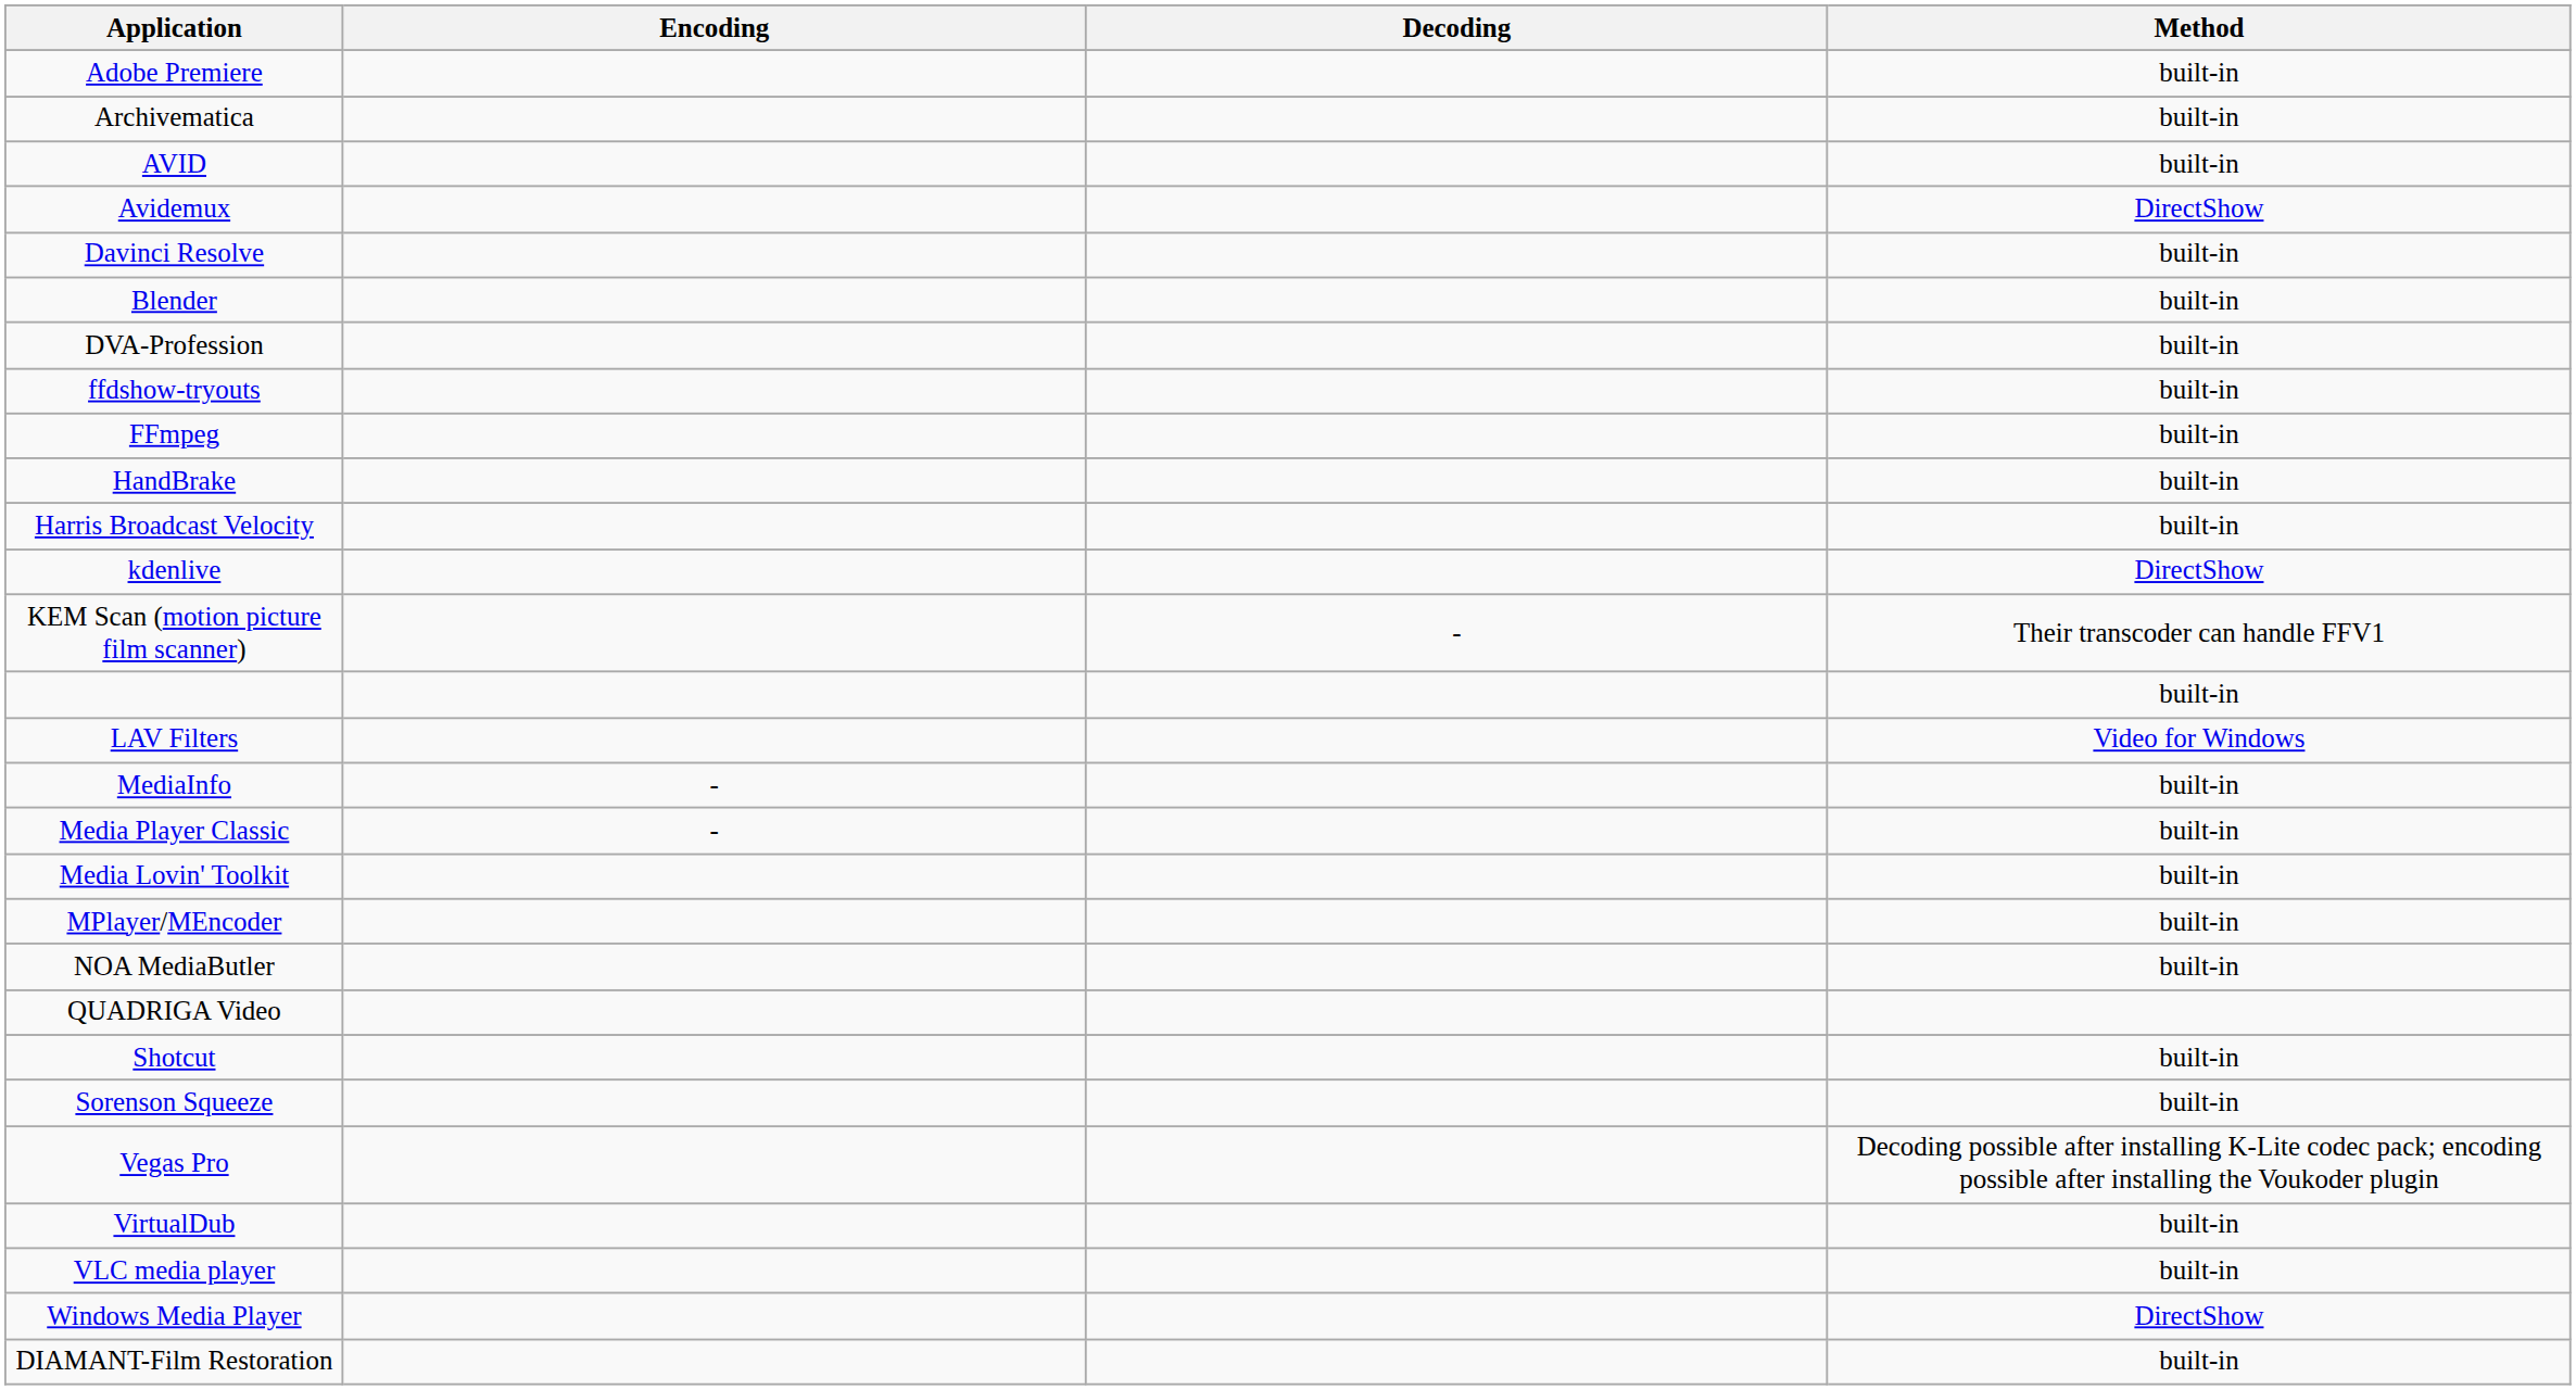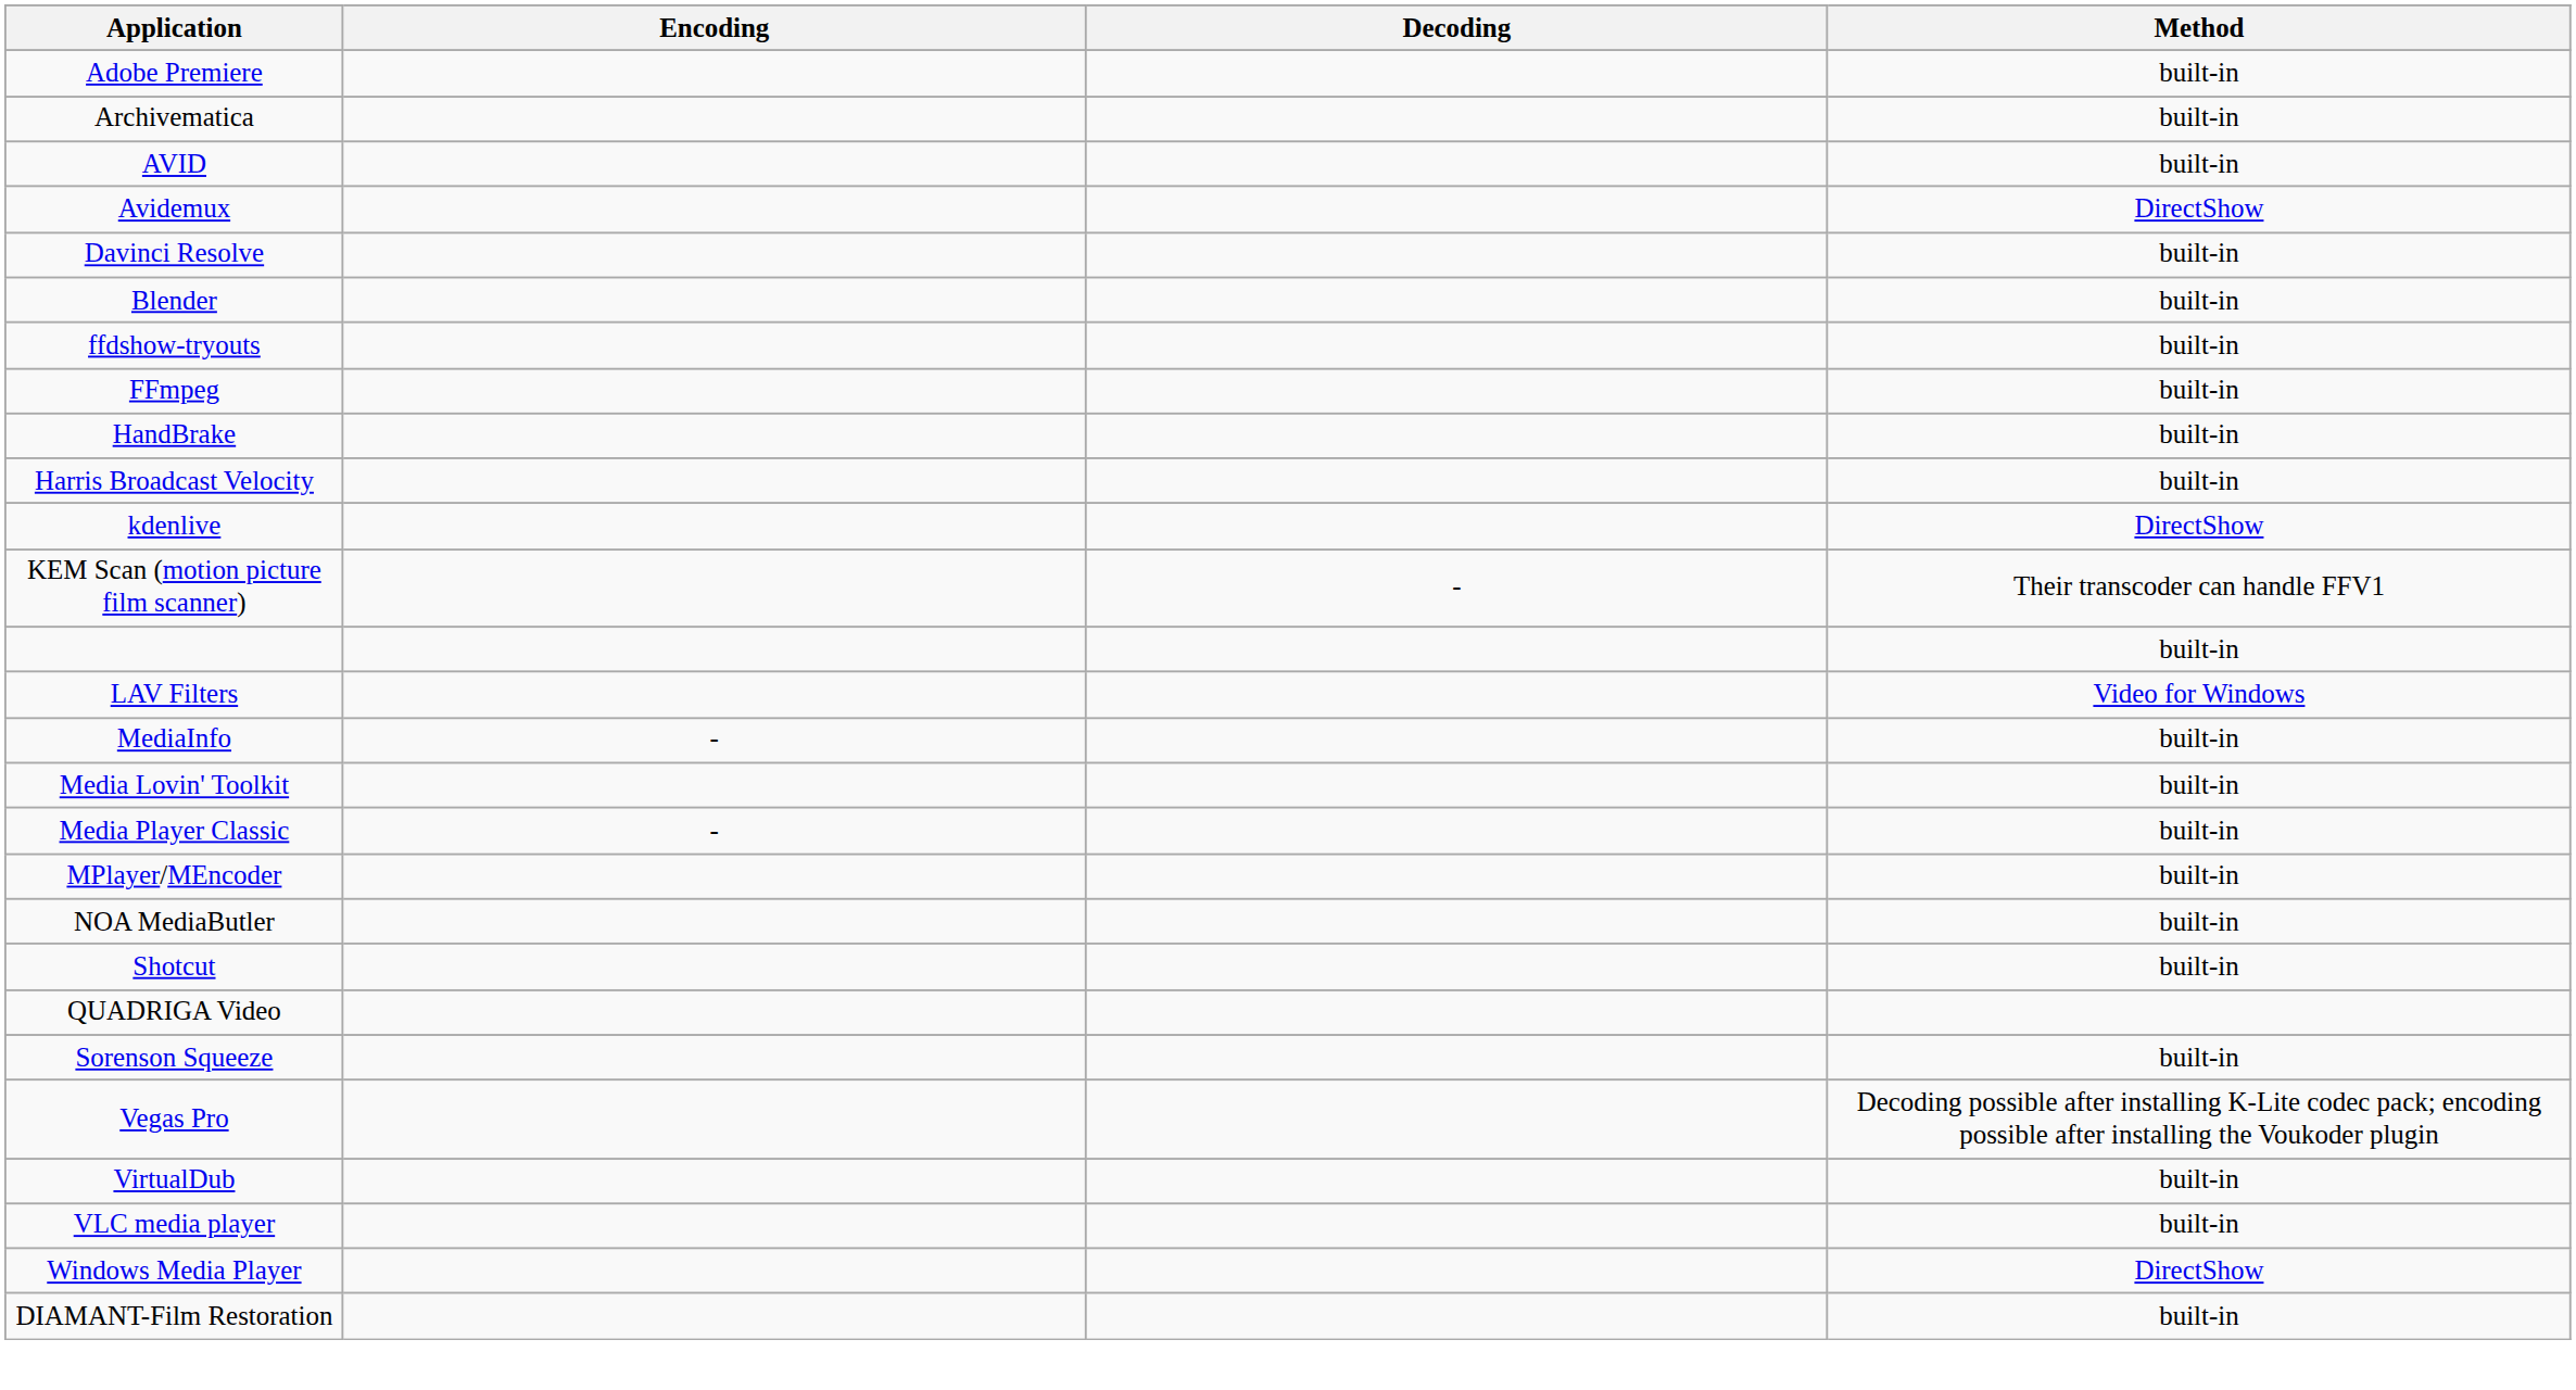- row: DVA-Profession | built-in
rows swapped: Media Lovin' Toolkit <-> Media Player Classic
rows swapped: QUADRIGA Video <-> Shotcut
